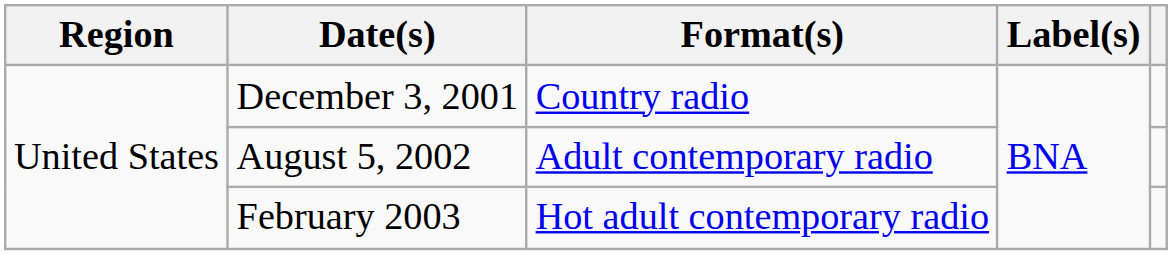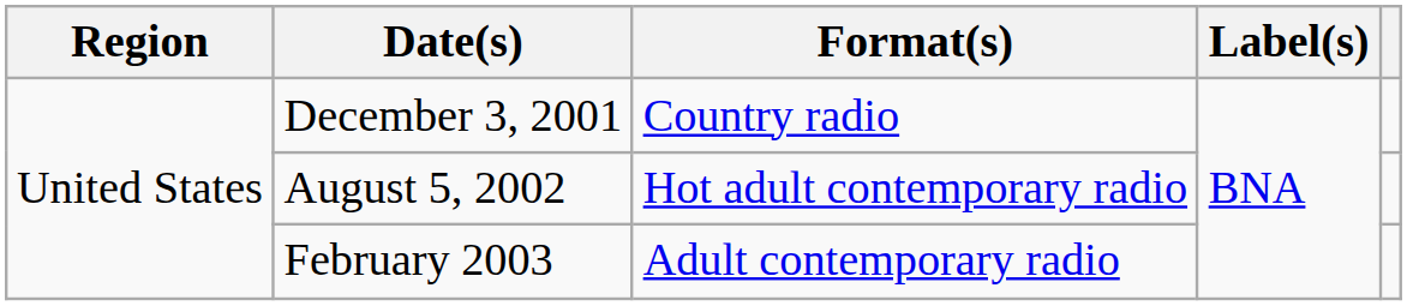August 5, 2002 | Format(s): Adult contemporary radio -> Hot adult contemporary radio
February 2003 | Format(s): Hot adult contemporary radio -> Adult contemporary radio
